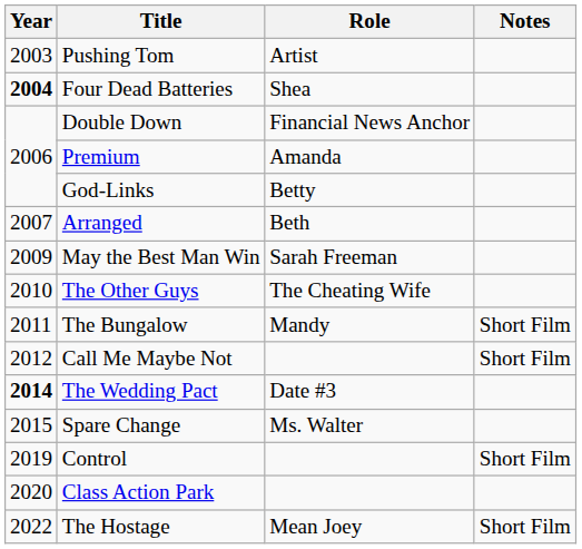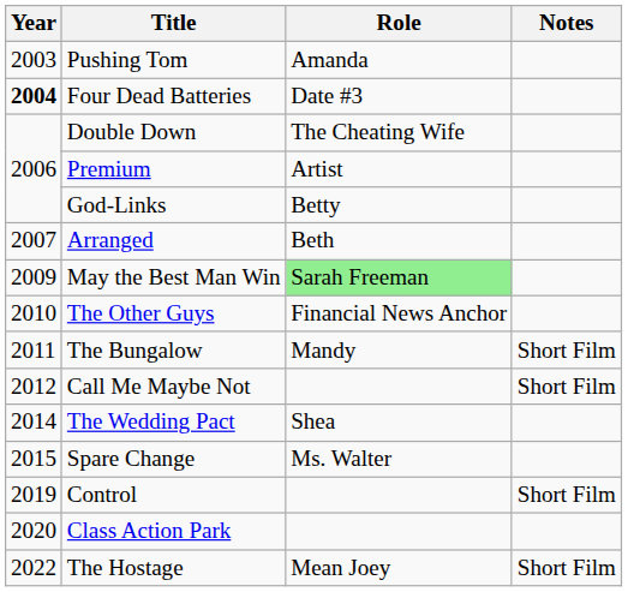Pushing Tom | Role: Artist -> Amanda
Four Dead Batteries | Role: Shea -> Date #3
Double Down | Role: Financial News Anchor -> The Cheating Wife
Premium | Role: Amanda -> Artist
May the Best Man Win | Role: no background -> lightgreen background
The Other Guys | Role: The Cheating Wife -> Financial News Anchor
The Wedding Pact | Year: bold -> normal
The Wedding Pact | Role: Date #3 -> Shea
